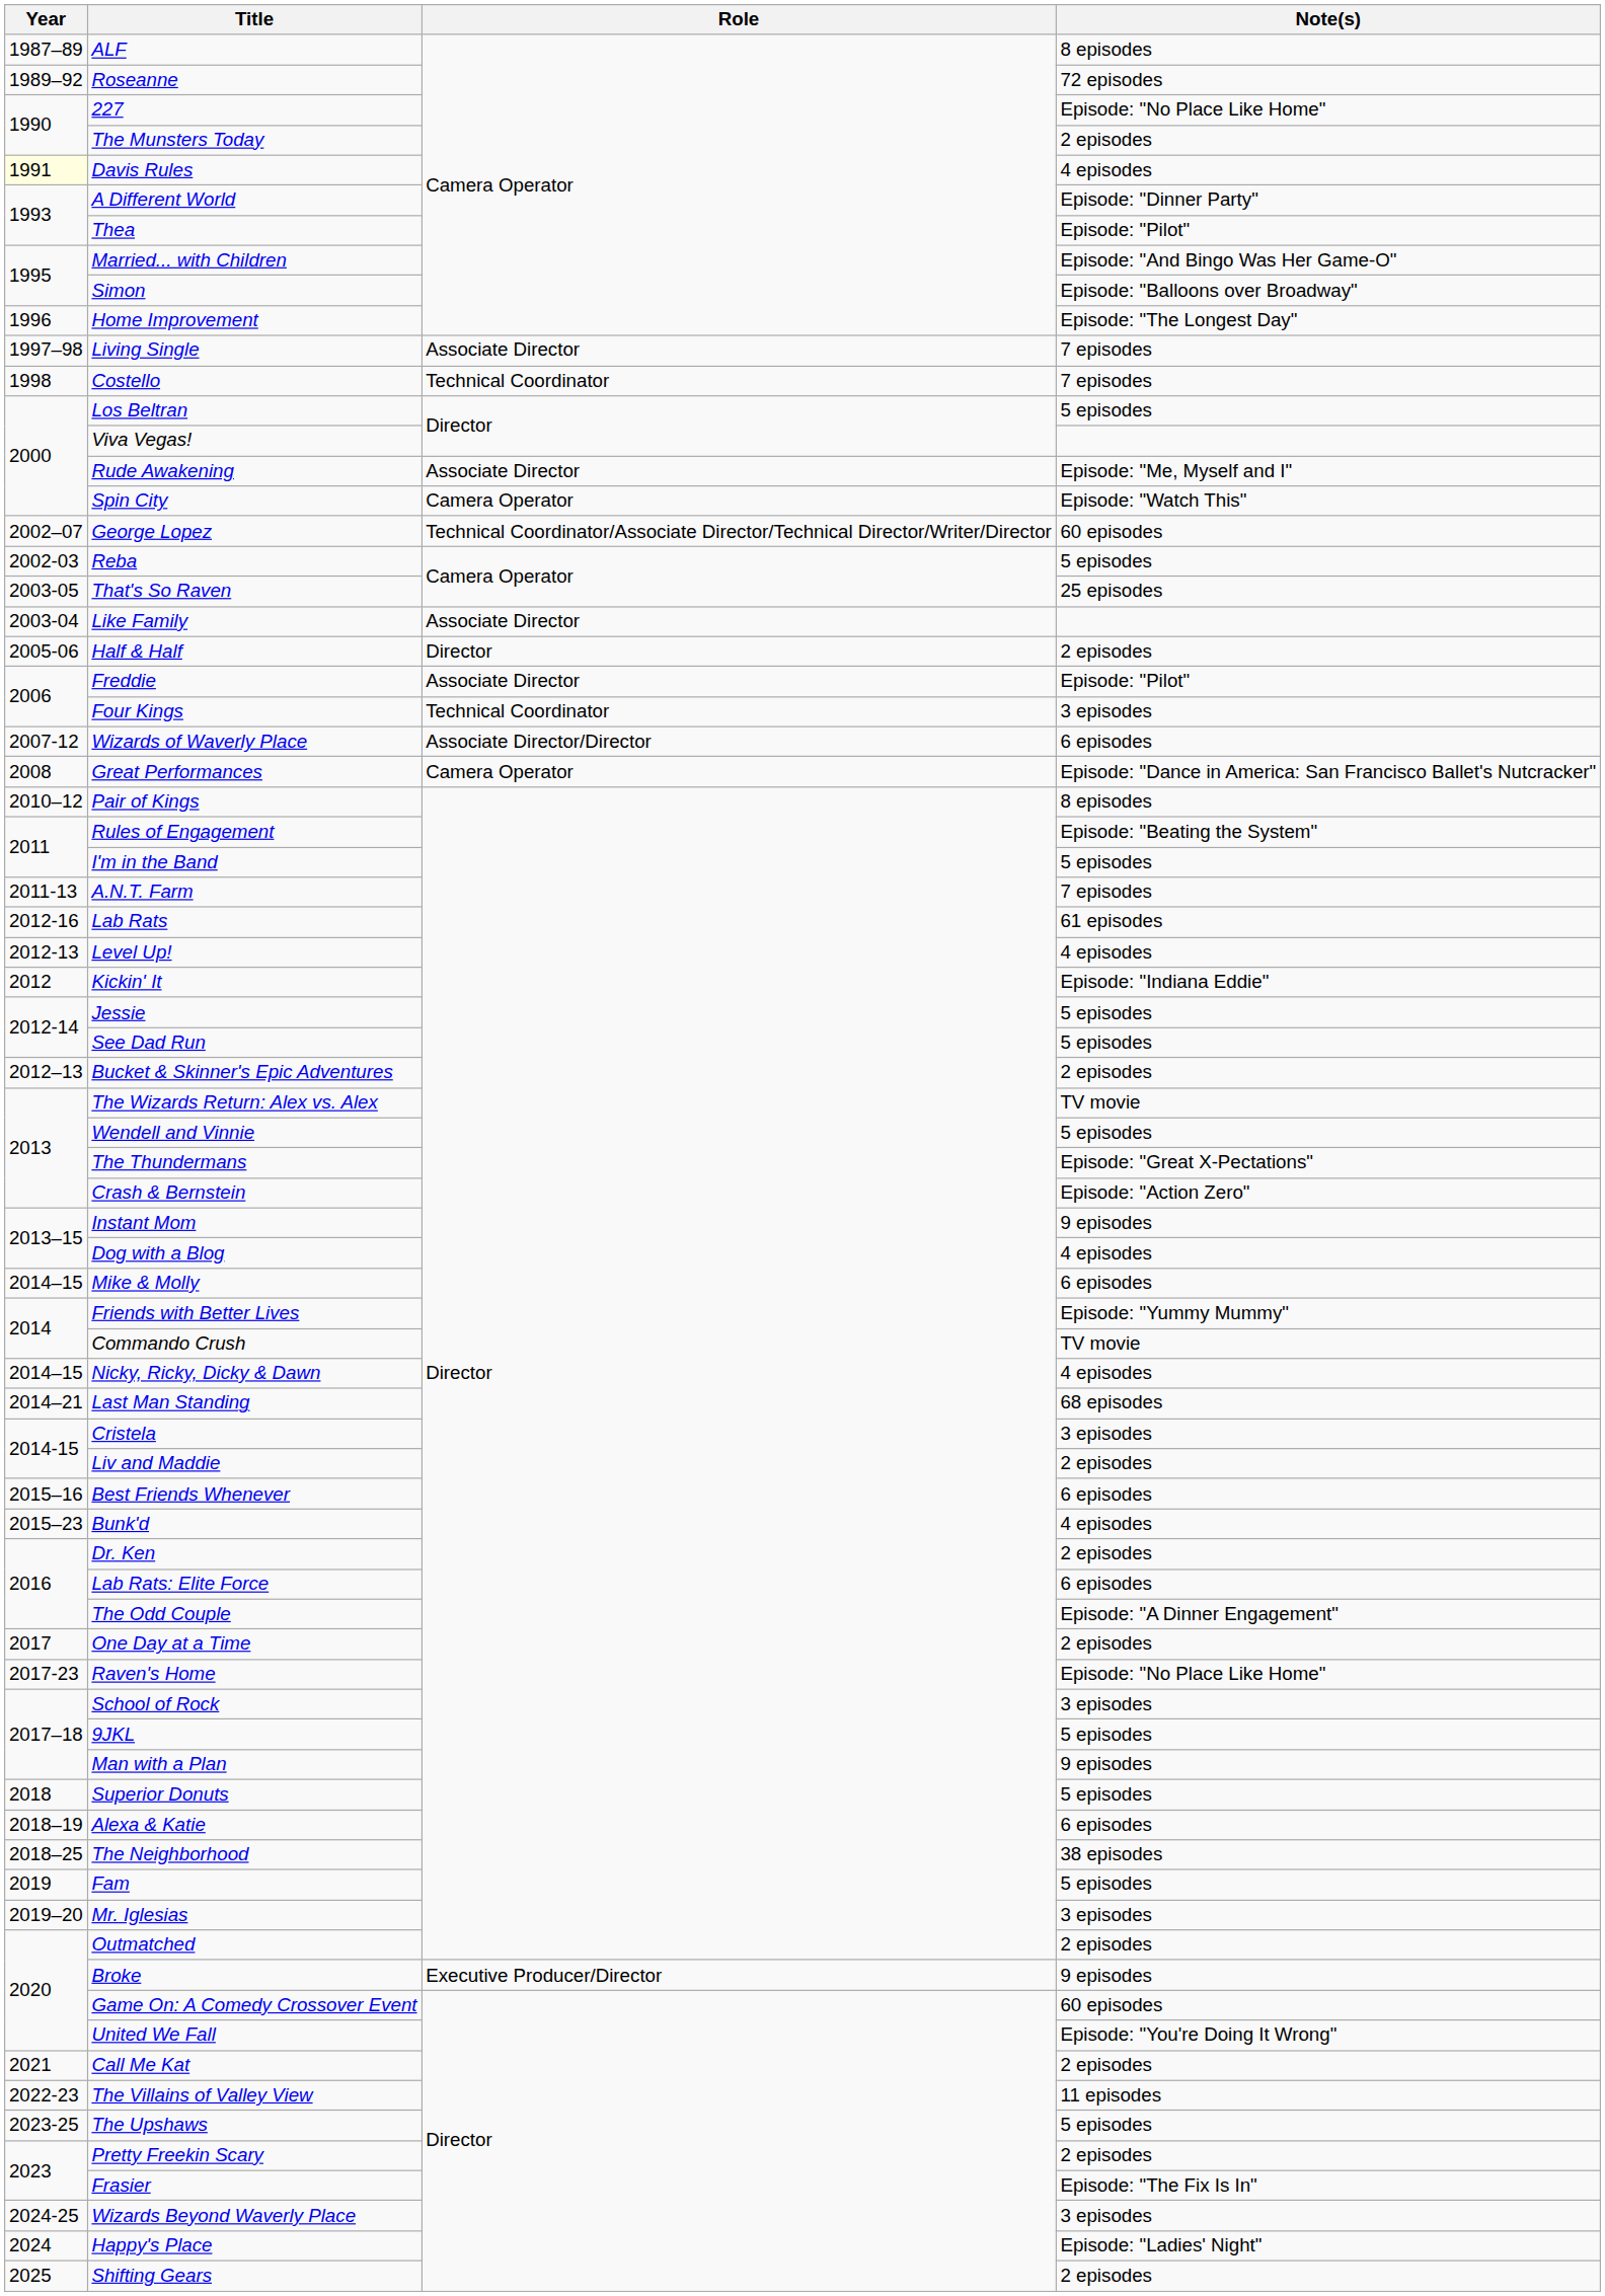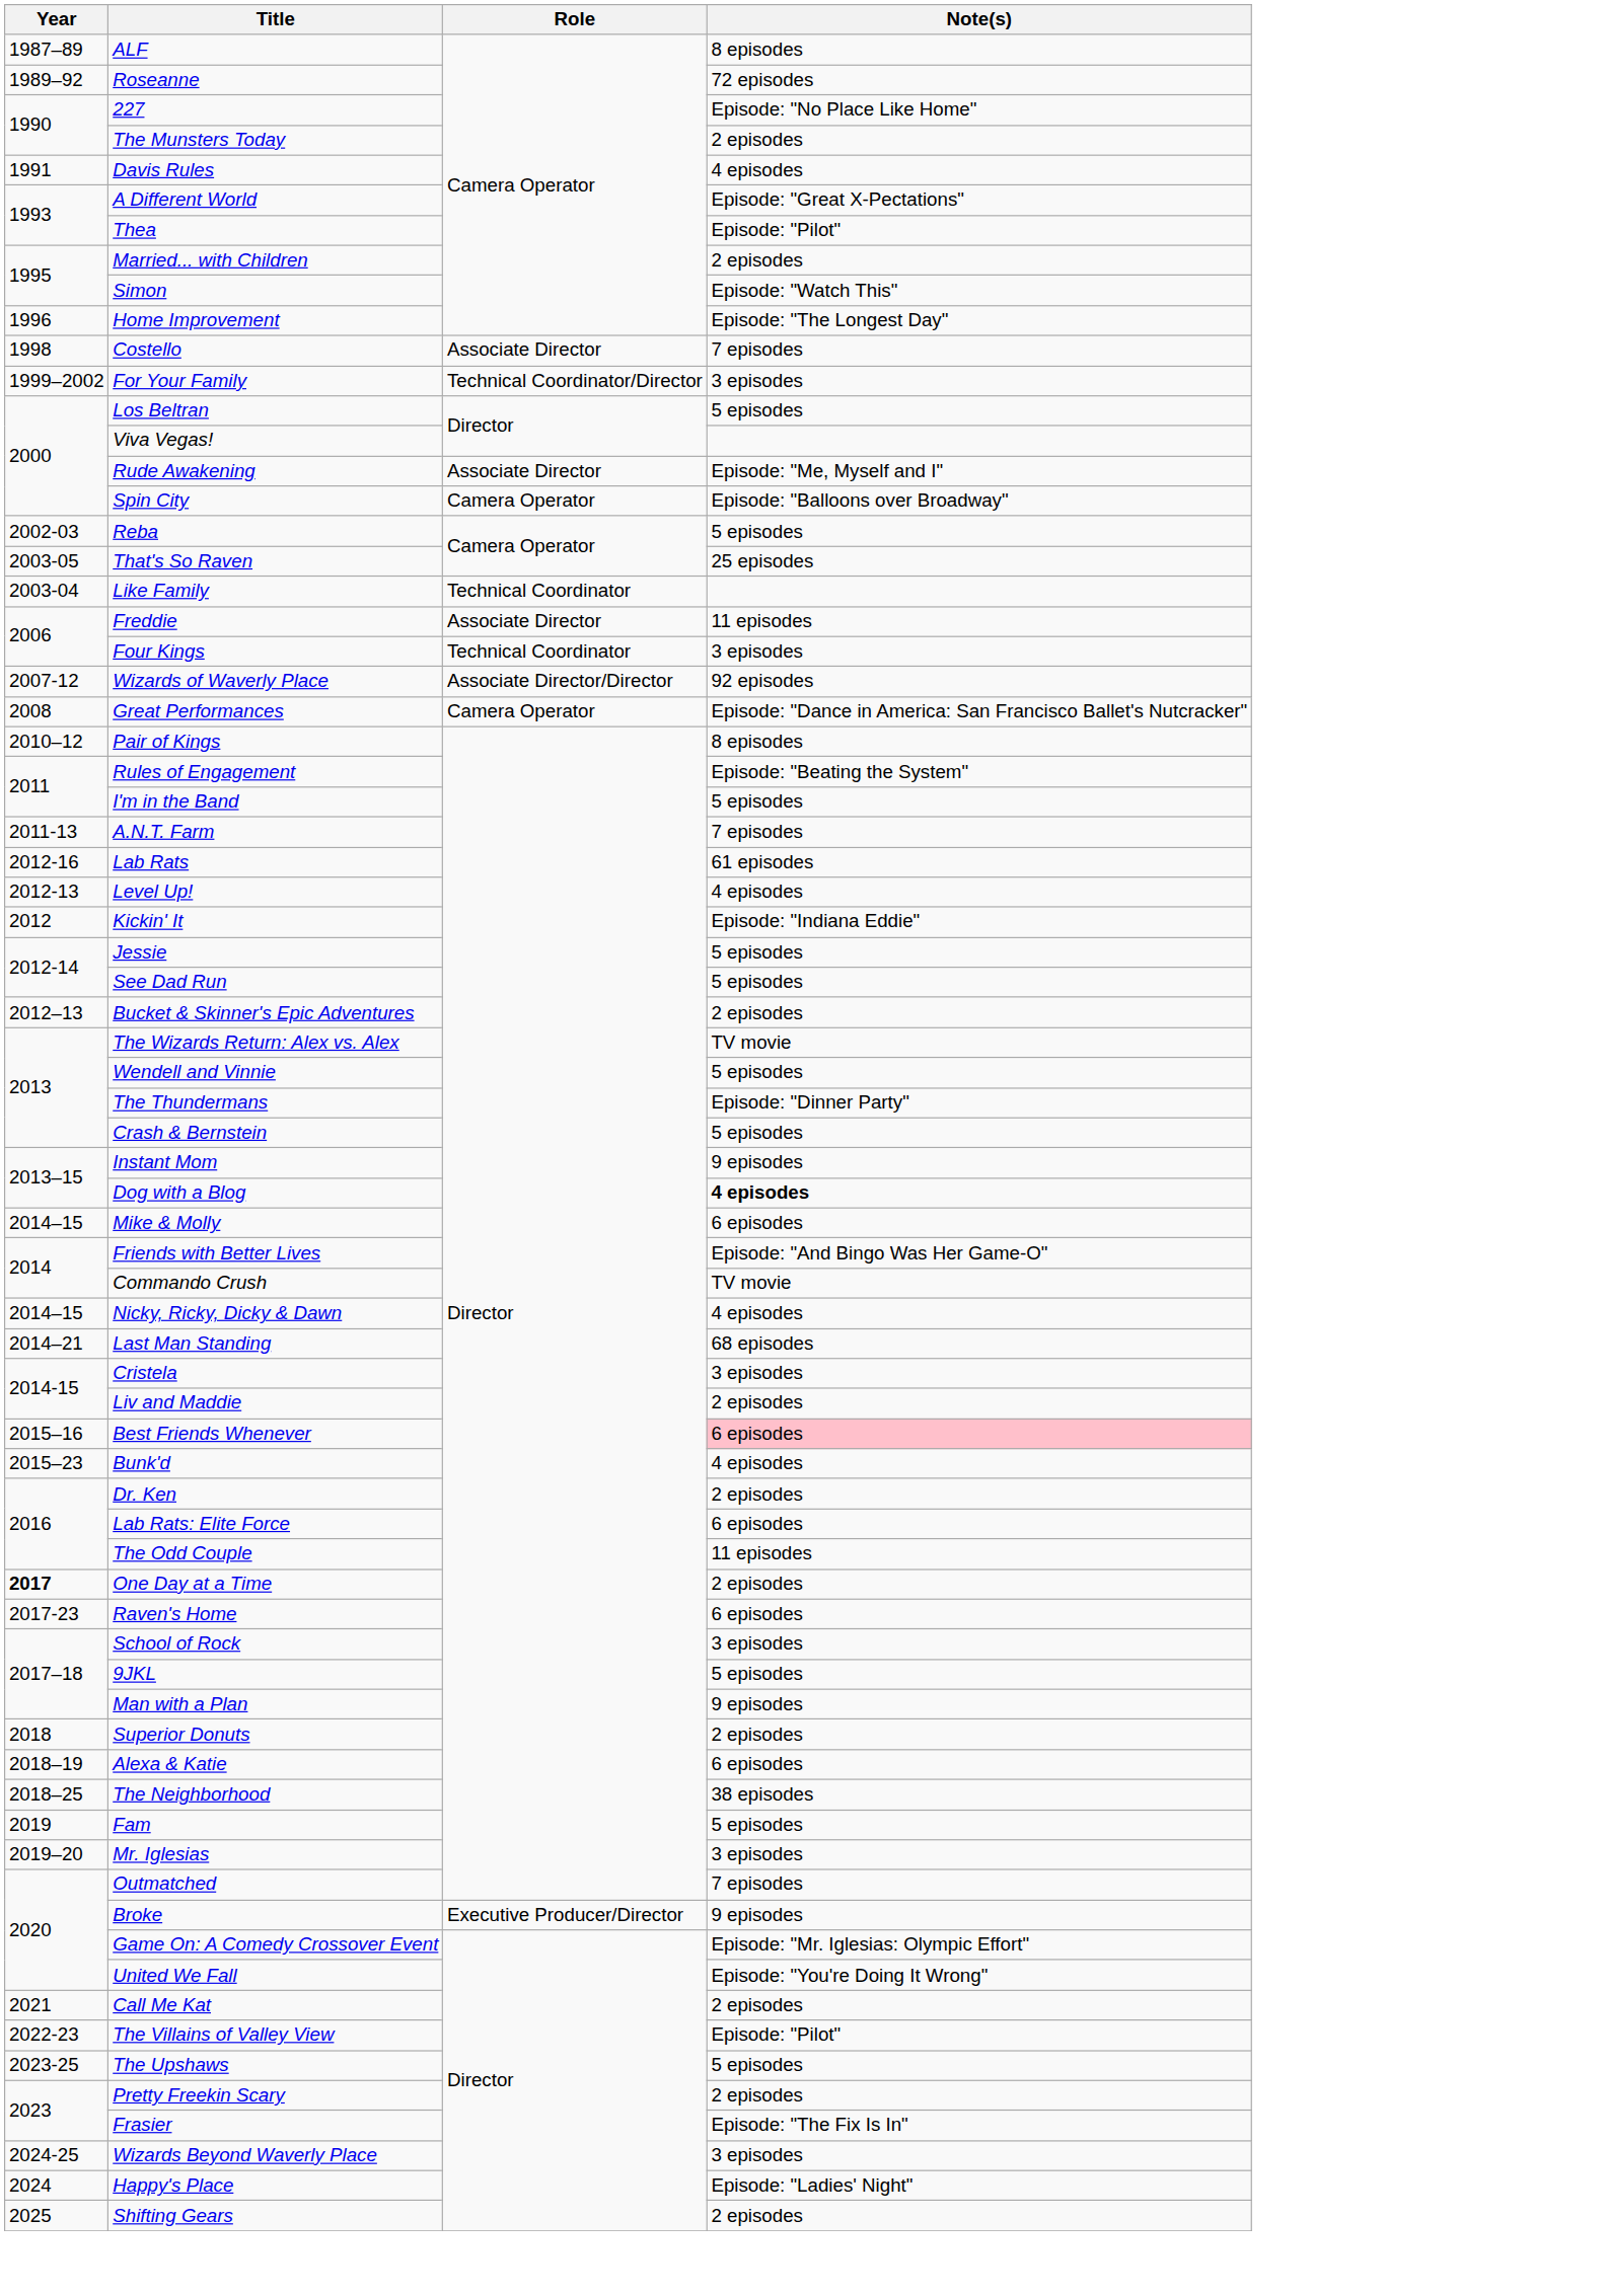Davis Rules | Year: lightyellow background -> no background
A Different World | Note(s): Episode: "Dinner Party" -> Episode: "Great X-Pectations"
Married... with Children | Note(s): Episode: "And Bingo Was Her Game-O" -> 2 episodes
Simon | Note(s): Episode: "Balloons over Broadway" -> Episode: "Watch This"
- row: 1997–98 | Living Single | Associate Director | 7 episodes
Costello | Role: Technical Coordinator -> Associate Director
+ row: 1999–2002 | For Your Family | Technical Coordinator/Director | 3 episodes
Spin City | Note(s): Episode: "Watch This" -> Episode: "Balloons over Broadway"
- row: 2002–07 | George Lopez | Technical Coordinator/Associate Director/Technical Director/Writer/Director | 60 episodes
Like Family | Role: Associate Director -> Technical Coordinator
- row: 2005-06 | Half & Half | Director | 2 episodes
Freddie | Note(s): Episode: "Pilot" -> 11 episodes
Wizards of Waverly Place | Note(s): 6 episodes -> 92 episodes
The Thundermans | Note(s): Episode: "Great X-Pectations" -> Episode: "Dinner Party"
Crash & Bernstein | Note(s): Episode: "Action Zero" -> 5 episodes
Dog with a Blog | Note(s): normal -> bold
Friends with Better Lives | Note(s): Episode: "Yummy Mummy" -> Episode: "And Bingo Was Her Game-O"
Best Friends Whenever | Note(s): no background -> pink background
The Odd Couple | Note(s): Episode: "A Dinner Engagement" -> 11 episodes
One Day at a Time | Year: normal -> bold
Raven's Home | Note(s): Episode: "No Place Like Home" -> 6 episodes
Superior Donuts | Note(s): 5 episodes -> 2 episodes
Outmatched | Note(s): 2 episodes -> 7 episodes
Game On: A Comedy Crossover Event | Note(s): 60 episodes -> Episode: "Mr. Iglesias: Olympic Effort"
The Villains of Valley View | Note(s): 11 episodes -> Episode: "Pilot"
